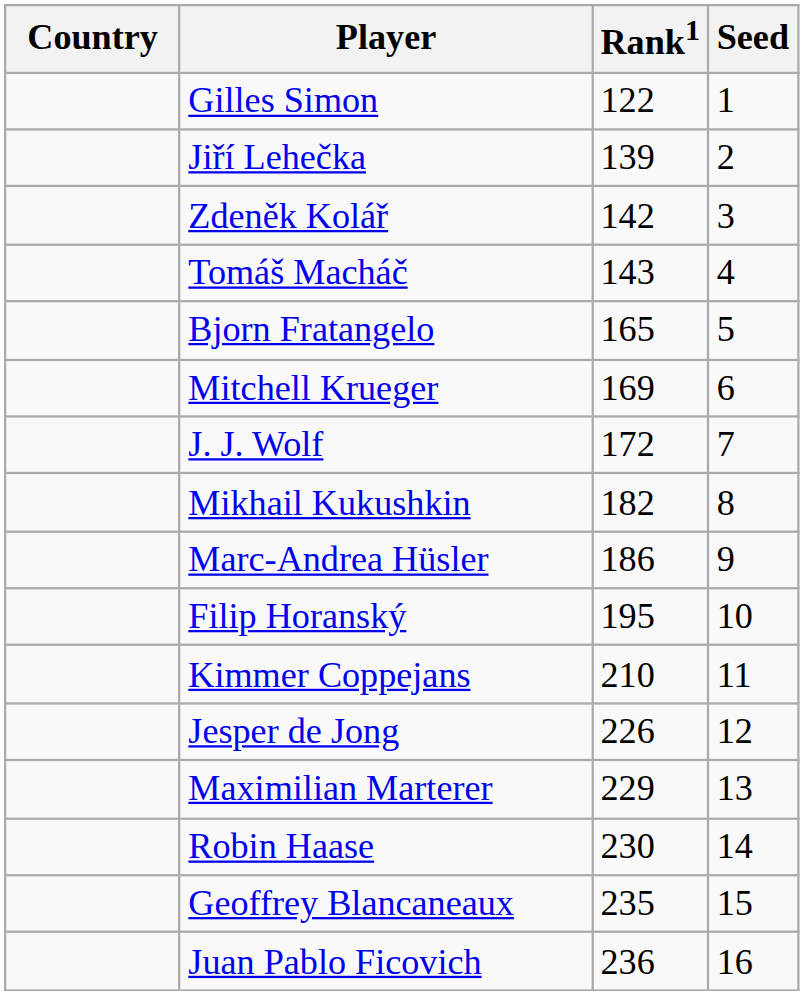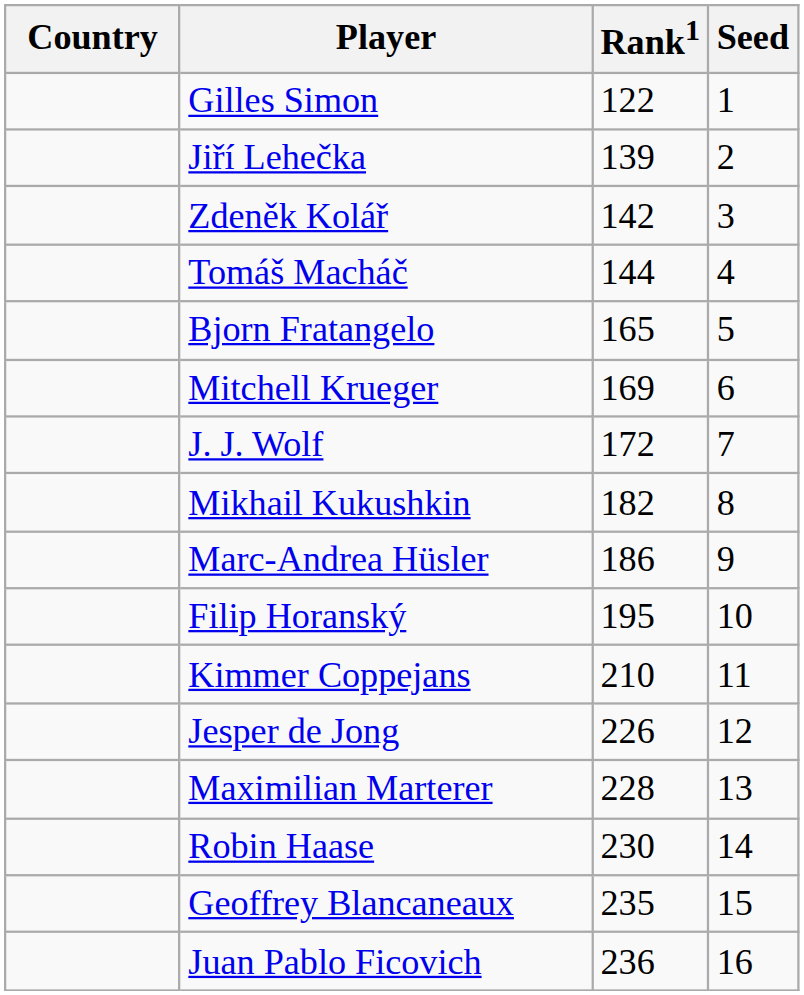Tomáš Macháč | Rank1: 143 -> 144
Maximilian Marterer | Rank1: 229 -> 228
